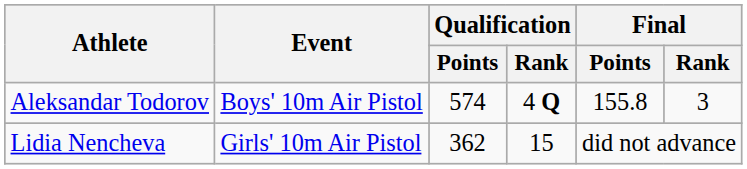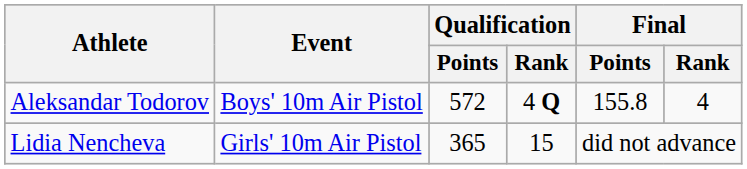Aleksandar Todorov | Qualification / Points: 574 -> 572
Aleksandar Todorov | Final / Rank: 3 -> 4
Lidia Nencheva | Qualification / Points: 362 -> 365
